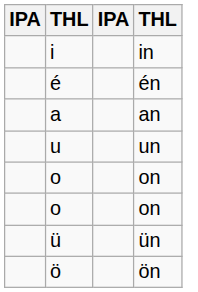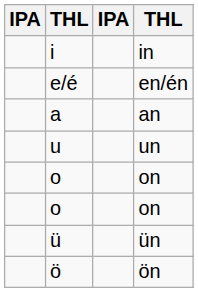- row: é | én
+ row: e/é | en/én
